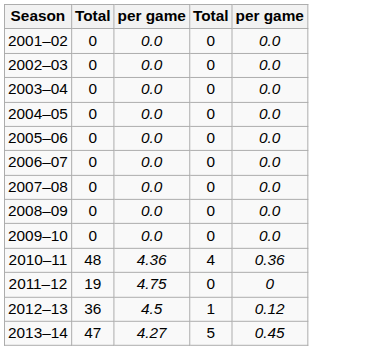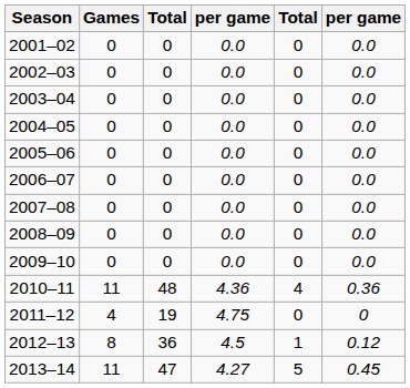+ column: Games | 0 | 0 | 0 | 0 | 0 | 0 | 0 | 0 | 0 | 11 | 4 | 8 | 11
